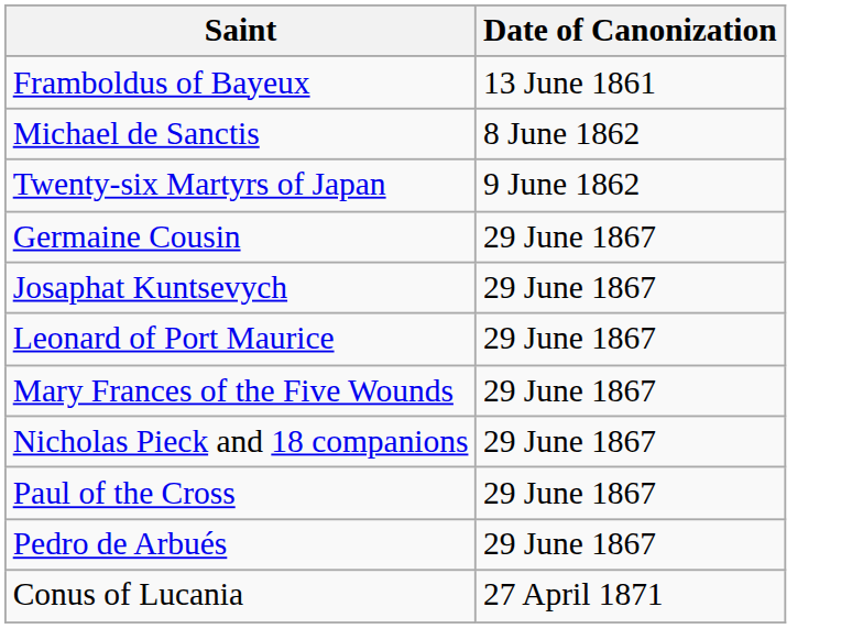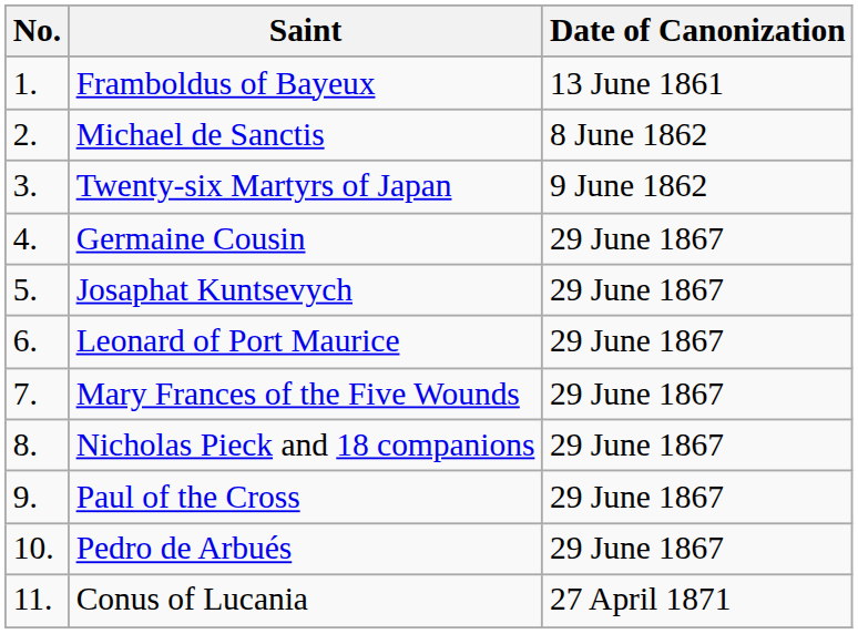+ column: No. | 1. | 2. | 3. | 4. | 5. | 6. | 7. | 8. | 9. | 10. | 11.
